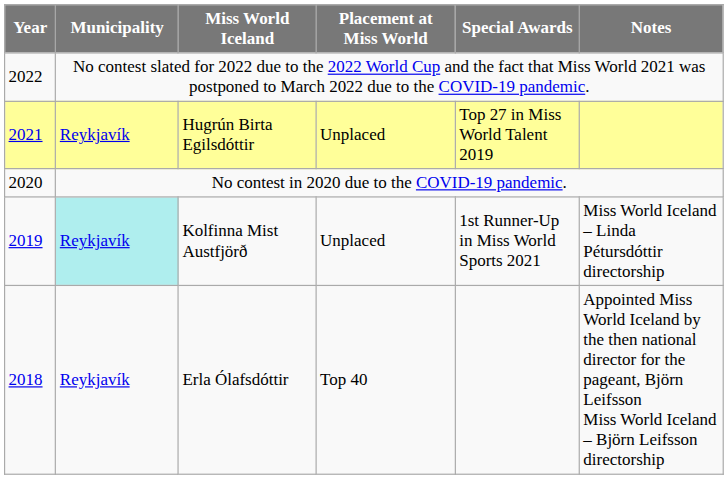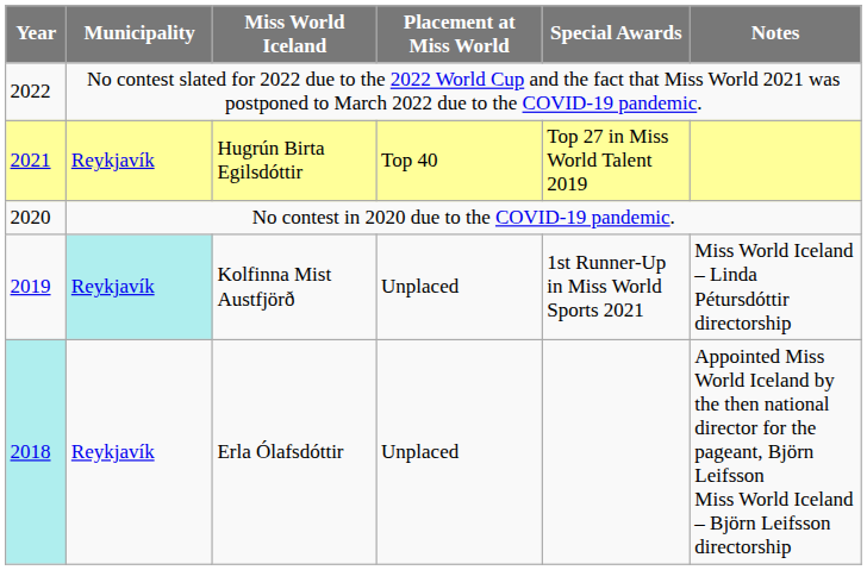Hugrún Birta Egilsdóttir | Placement at Miss World: Unplaced -> Top 40
Erla Ólafsdóttir | Year: no background -> paleturquoise background
Erla Ólafsdóttir | Placement at Miss World: Top 40 -> Unplaced
